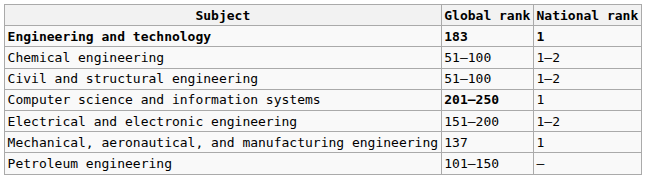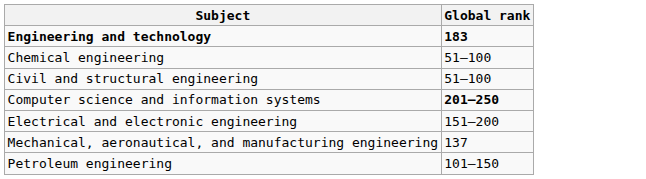- column: National rank | 1 | 1–2 | 1–2 | 1 | 1–2 | 1 | —
